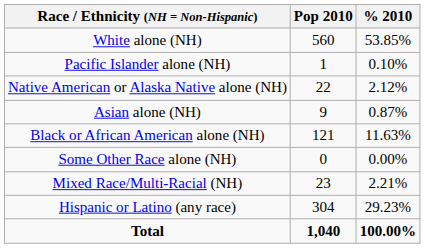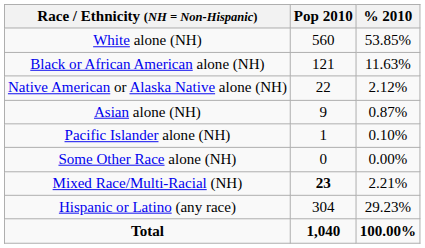rows swapped: Black or African American alone (NH) <-> Pacific Islander alone (NH)
Mixed Race/Multi-Racial (NH) | Pop 2010: normal -> bold
